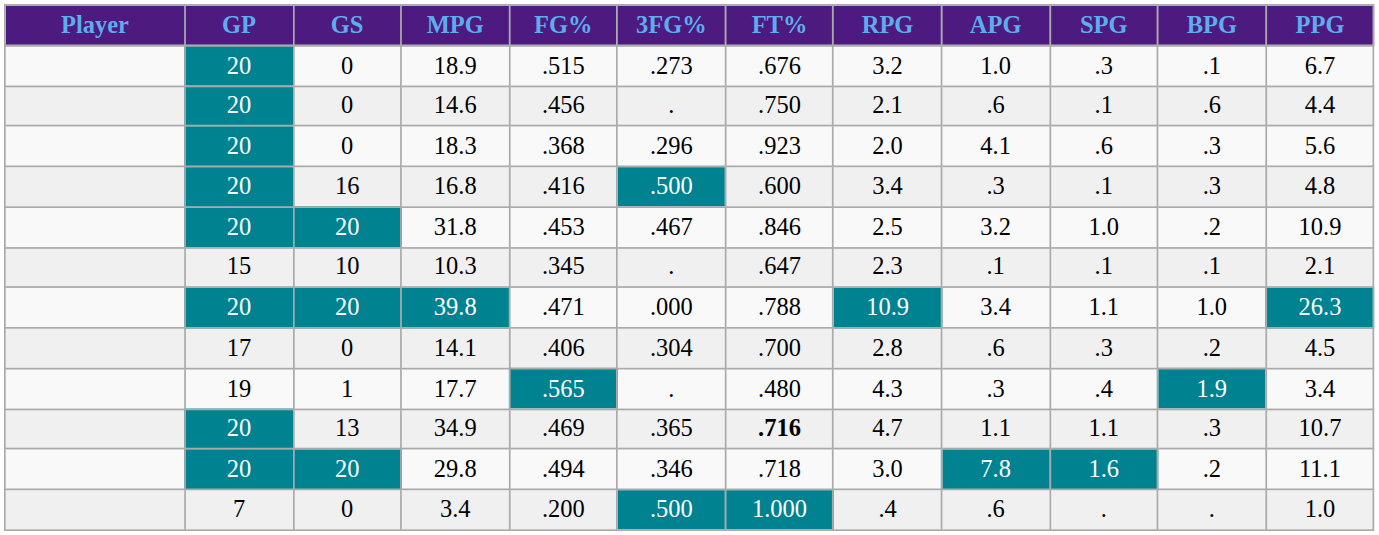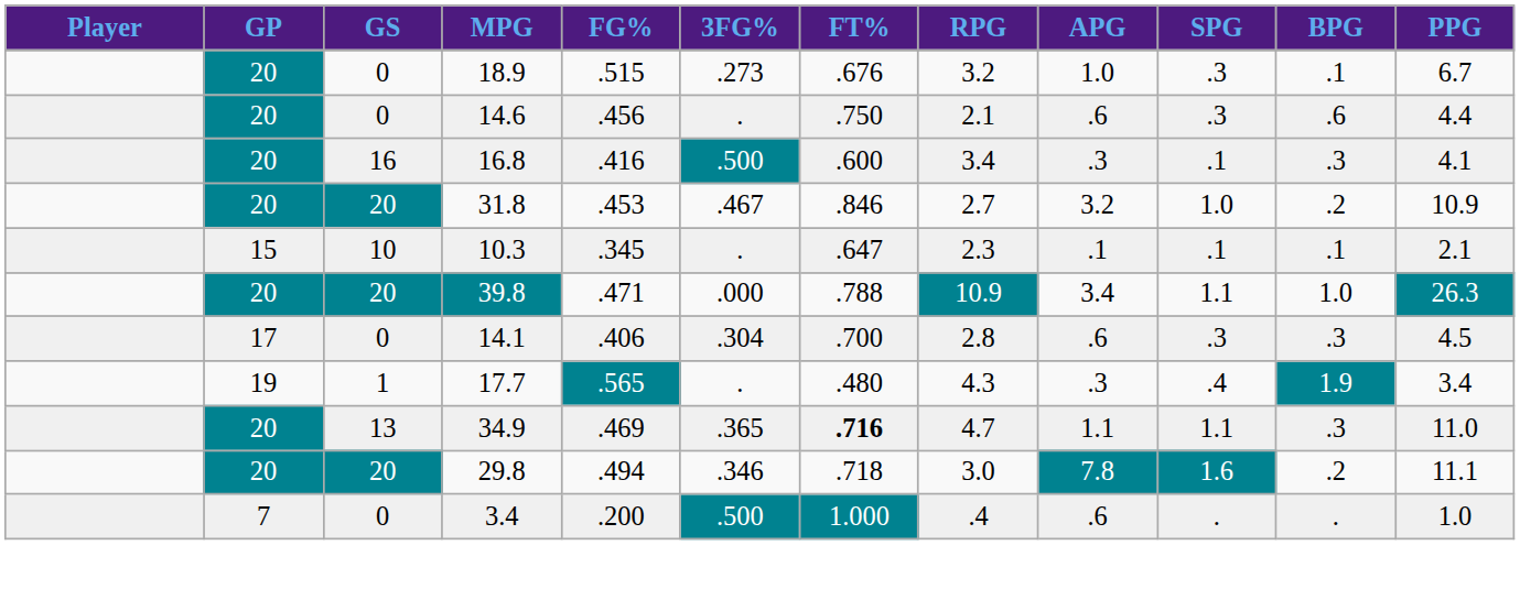14.6 | SPG: .1 -> .3
- row: 20 | 0 | 18.3 | .368 | .296 | .923 | 2.0 | 4.1 | .6 | .3 | 5.6
16.8 | PPG: 4.8 -> 4.1
31.8 | RPG: 2.5 -> 2.7
14.1 | BPG: .2 -> .3
34.9 | PPG: 10.7 -> 11.0
